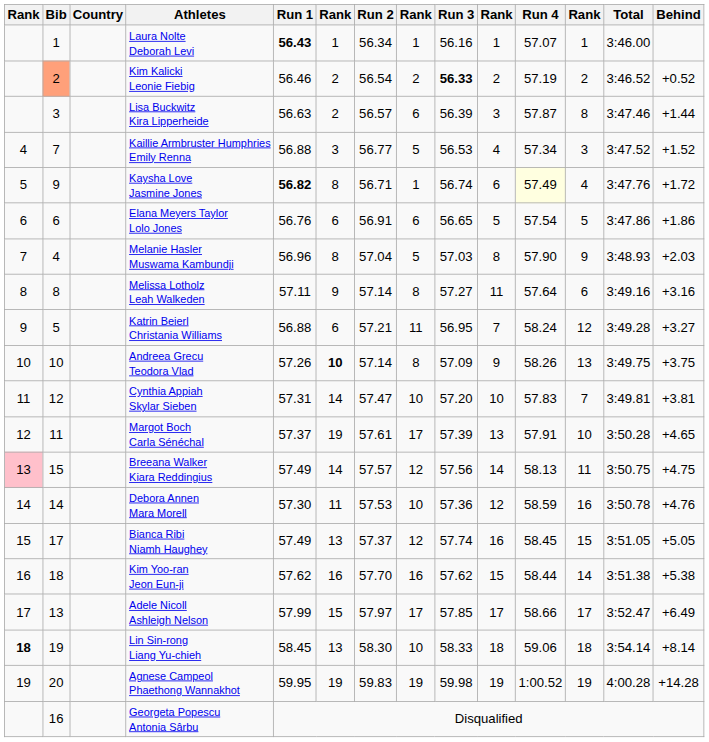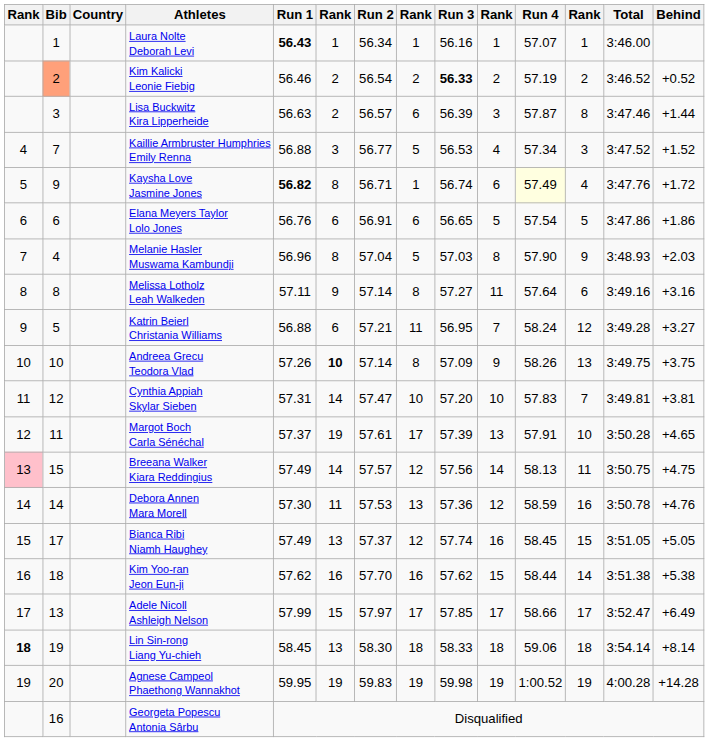Debora Annen Mara Morell | column 8: 10 -> 13
Lin Sin-rong Liang Yu-chieh | column 8: 10 -> 18
